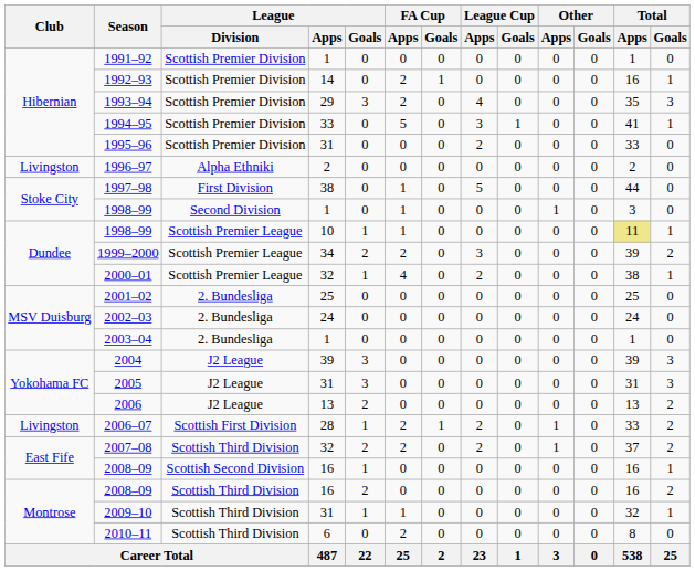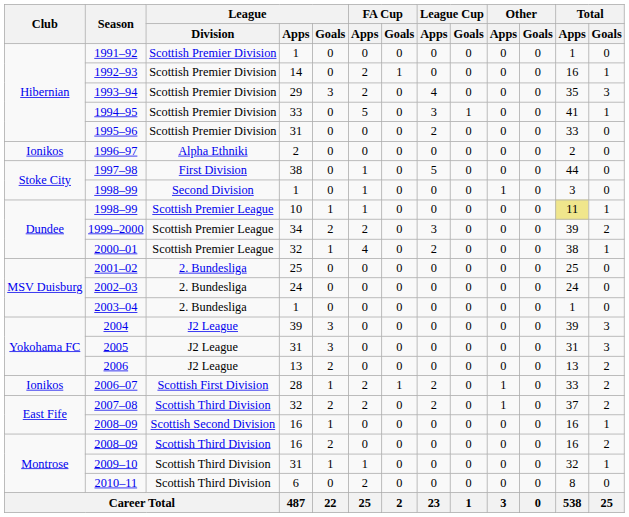1996–97 | Club: Livingston -> Ionikos
2006–07 | Club: Livingston -> Ionikos
